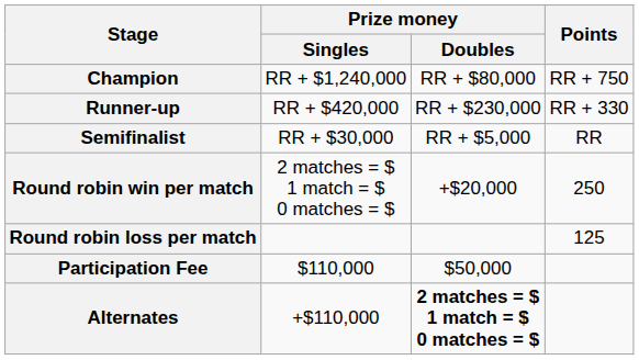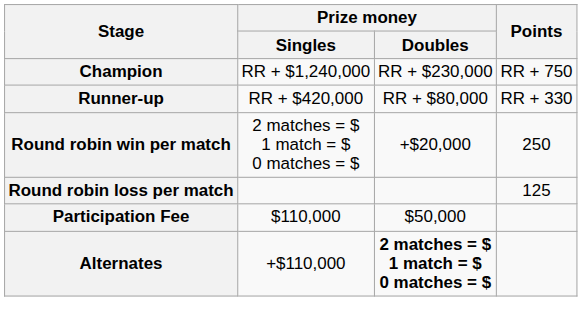Champion | Prize money / Doubles: RR + $80,000 -> RR + $230,000
Runner-up | Prize money / Doubles: RR + $230,000 -> RR + $80,000
- row: Semifinalist | RR + $30,000 | RR + $5,000 | RR
